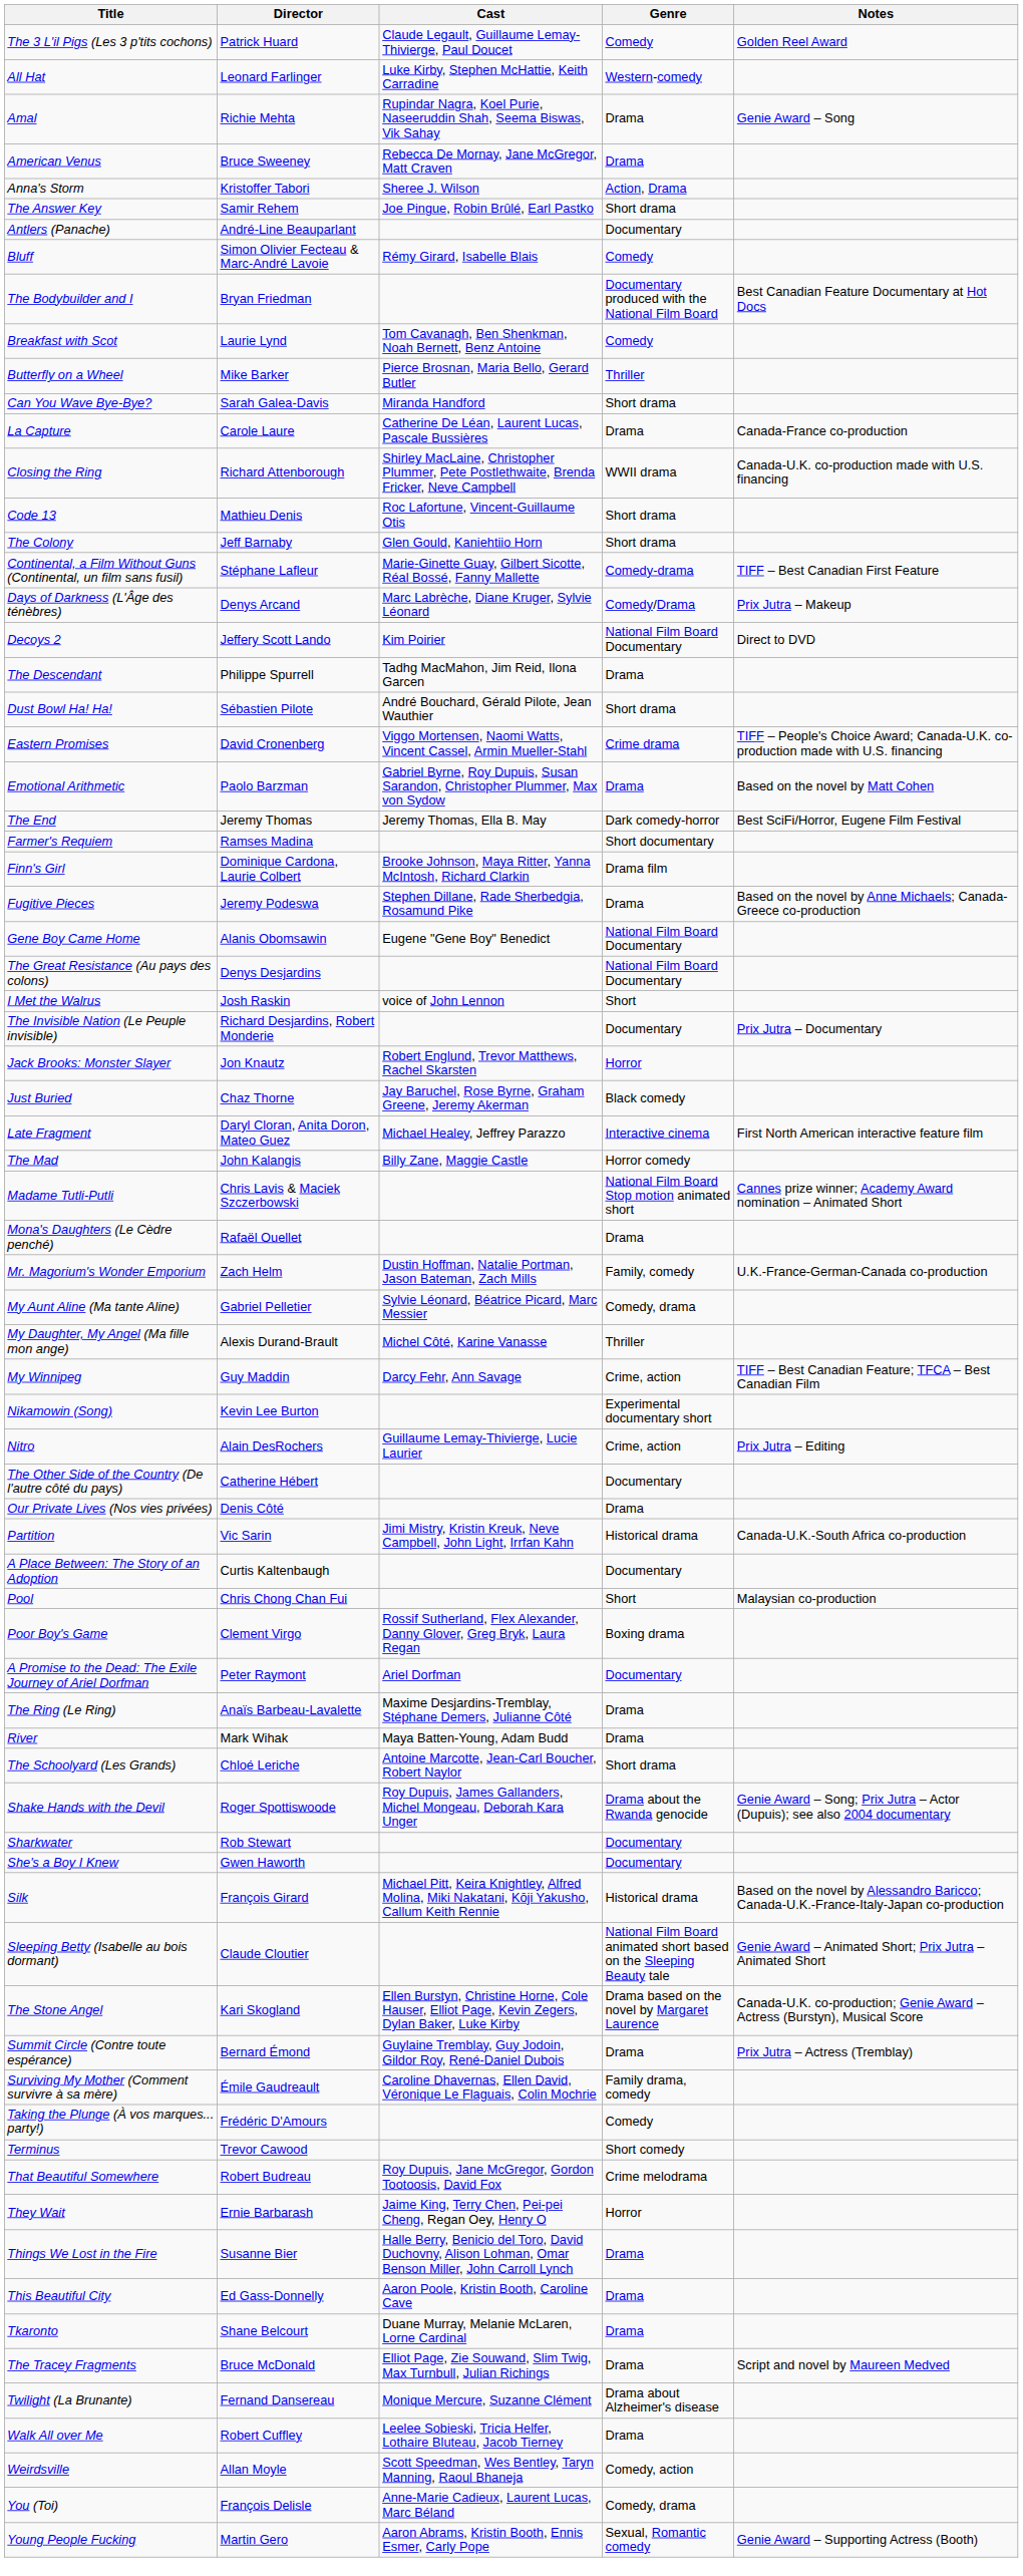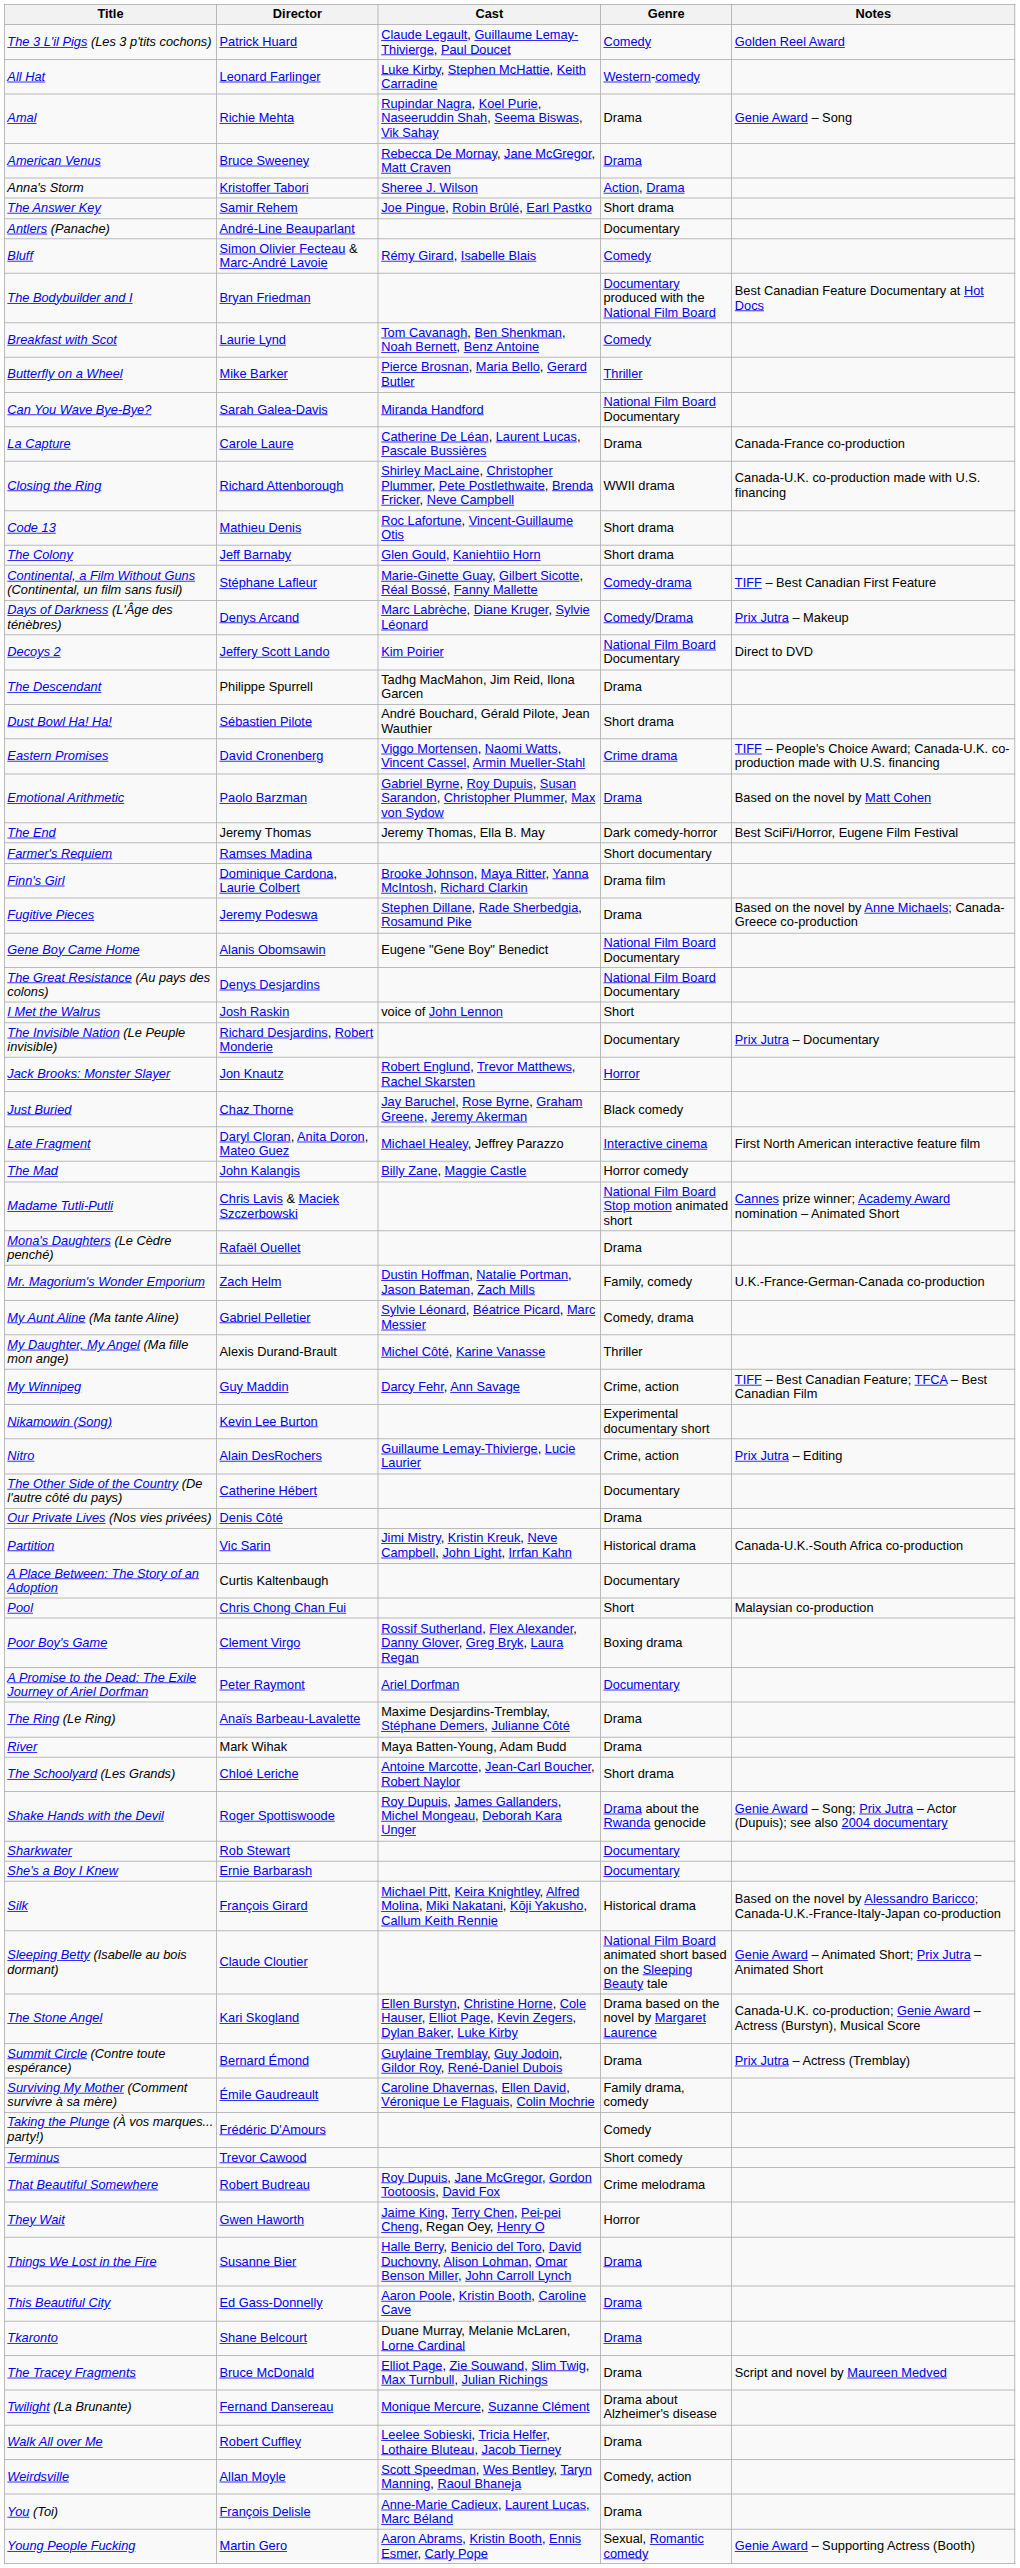Can You Wave Bye-Bye? | Genre: Short drama -> National Film Board Documentary
She's a Boy I Knew | Director: Gwen Haworth -> Ernie Barbarash
They Wait | Director: Ernie Barbarash -> Gwen Haworth
You (Toi) | Genre: Comedy, drama -> Drama
